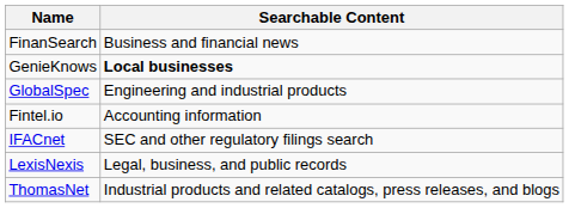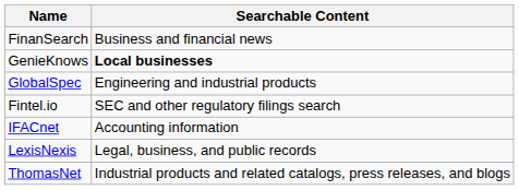Fintel.io | Searchable Content: Accounting information -> SEC and other regulatory filings search
IFACnet | Searchable Content: SEC and other regulatory filings search -> Accounting information
